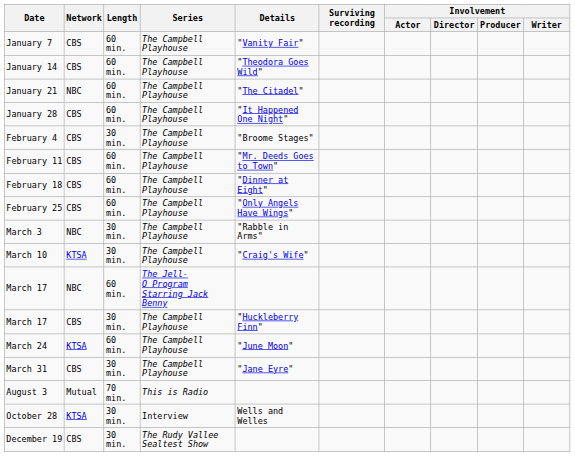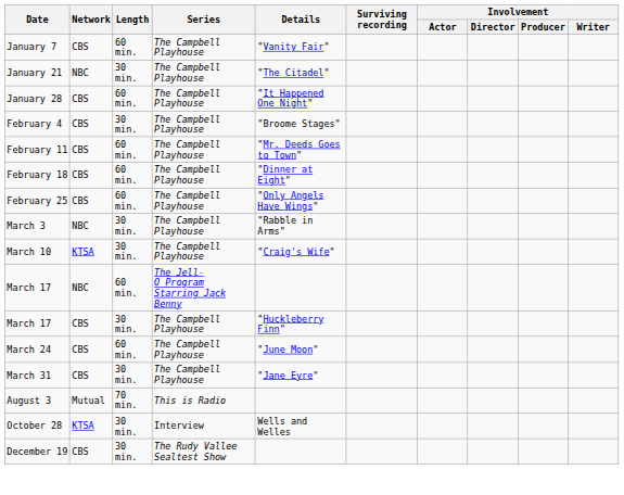- row: January 14 | CBS | 60 min. | The Campbell Playhouse | "Theodora Goes Wild"
January 21 | Length: 60 min. -> 30 min.
March 24 | Network: KTSA -> CBS
